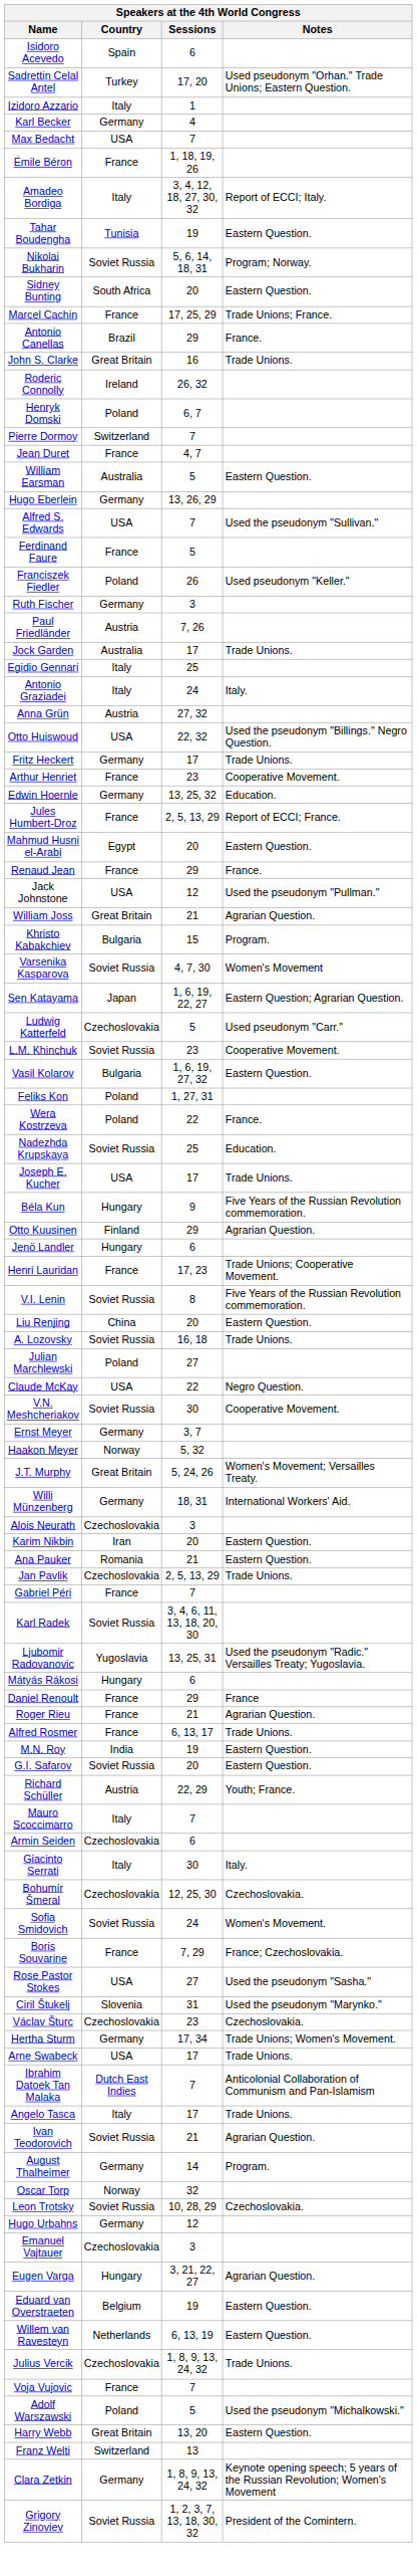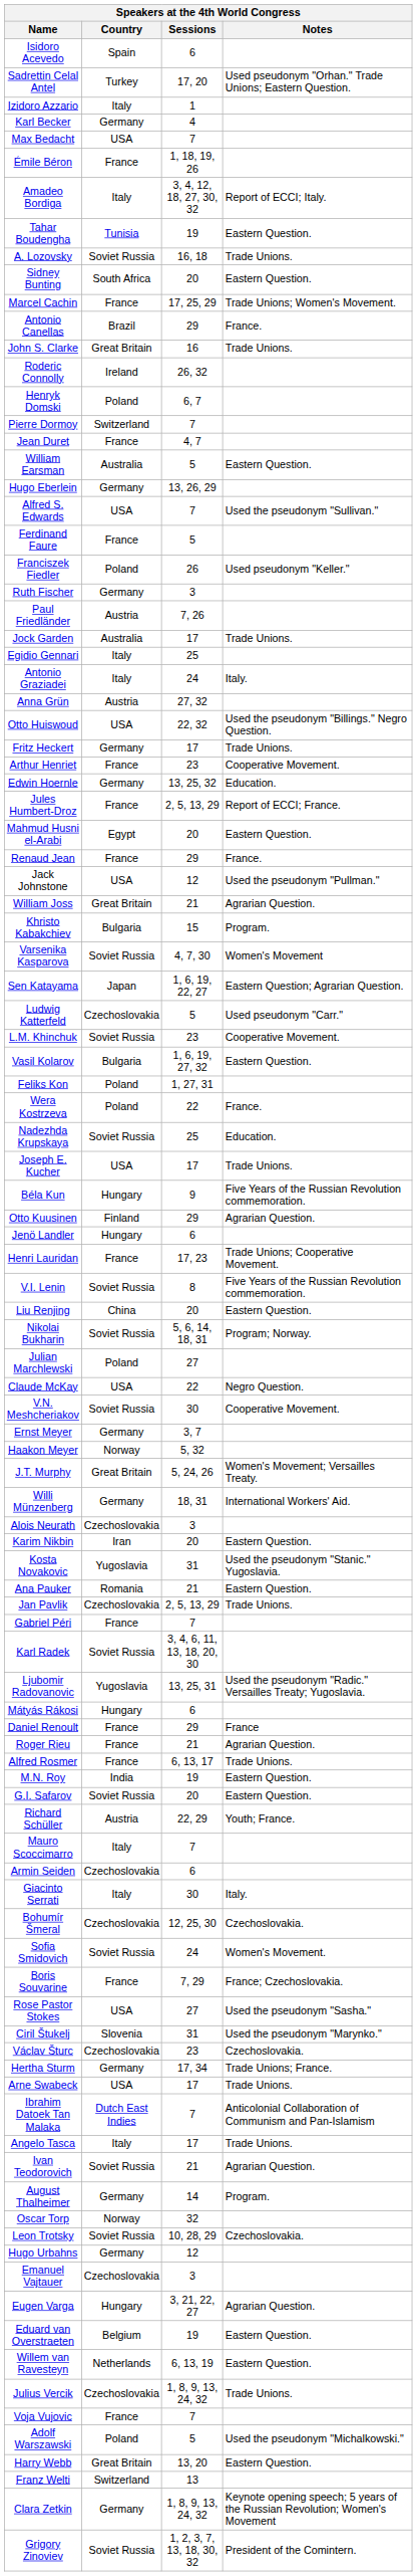rows swapped: Nikolai Bukharin <-> A. Lozovsky
Marcel Cachin | Notes: Trade Unions; France. -> Trade Unions; Women's Movement.
+ row: Kosta Novakovic | Yugoslavia | 31 | Used the pseudonym "Stanic." Yugoslavia.
Hertha Sturm | Notes: Trade Unions; Women's Movement. -> Trade Unions; France.
